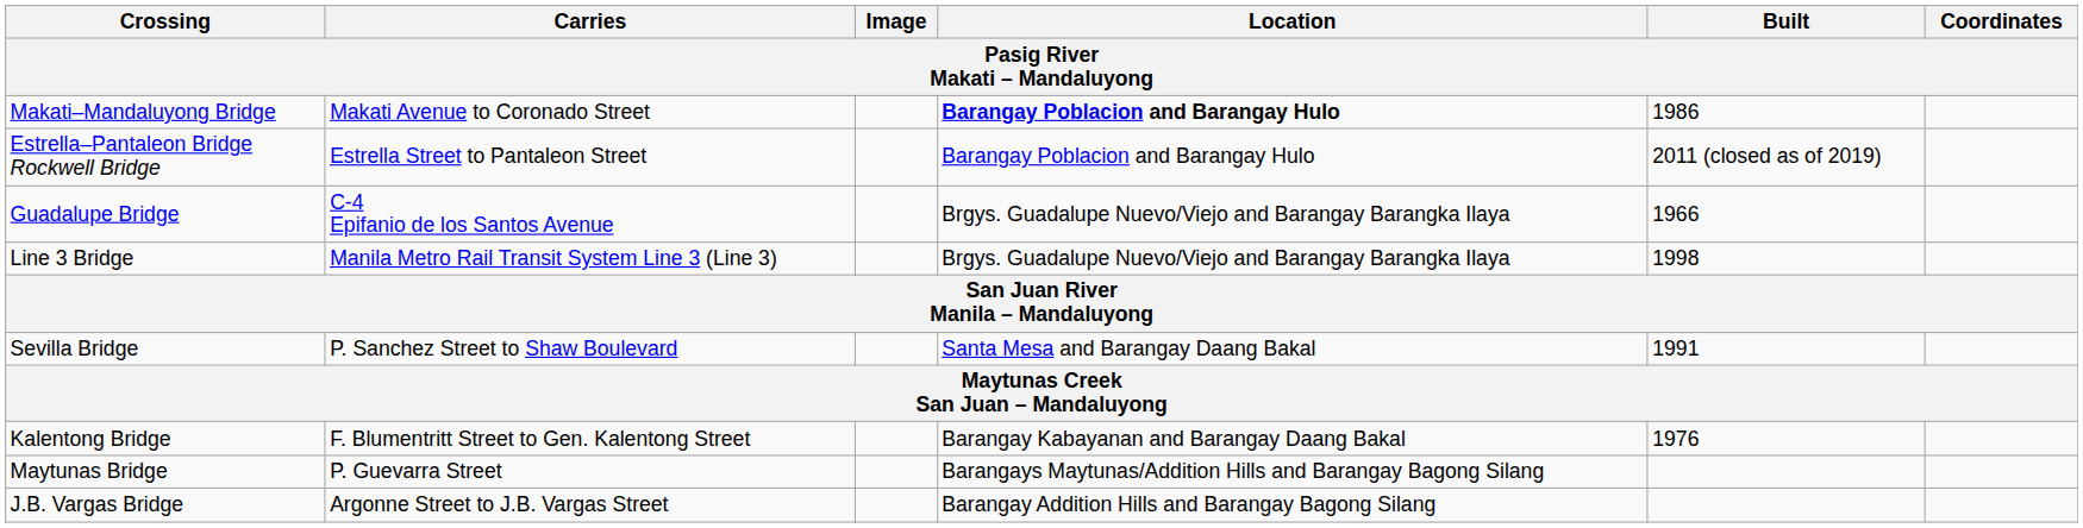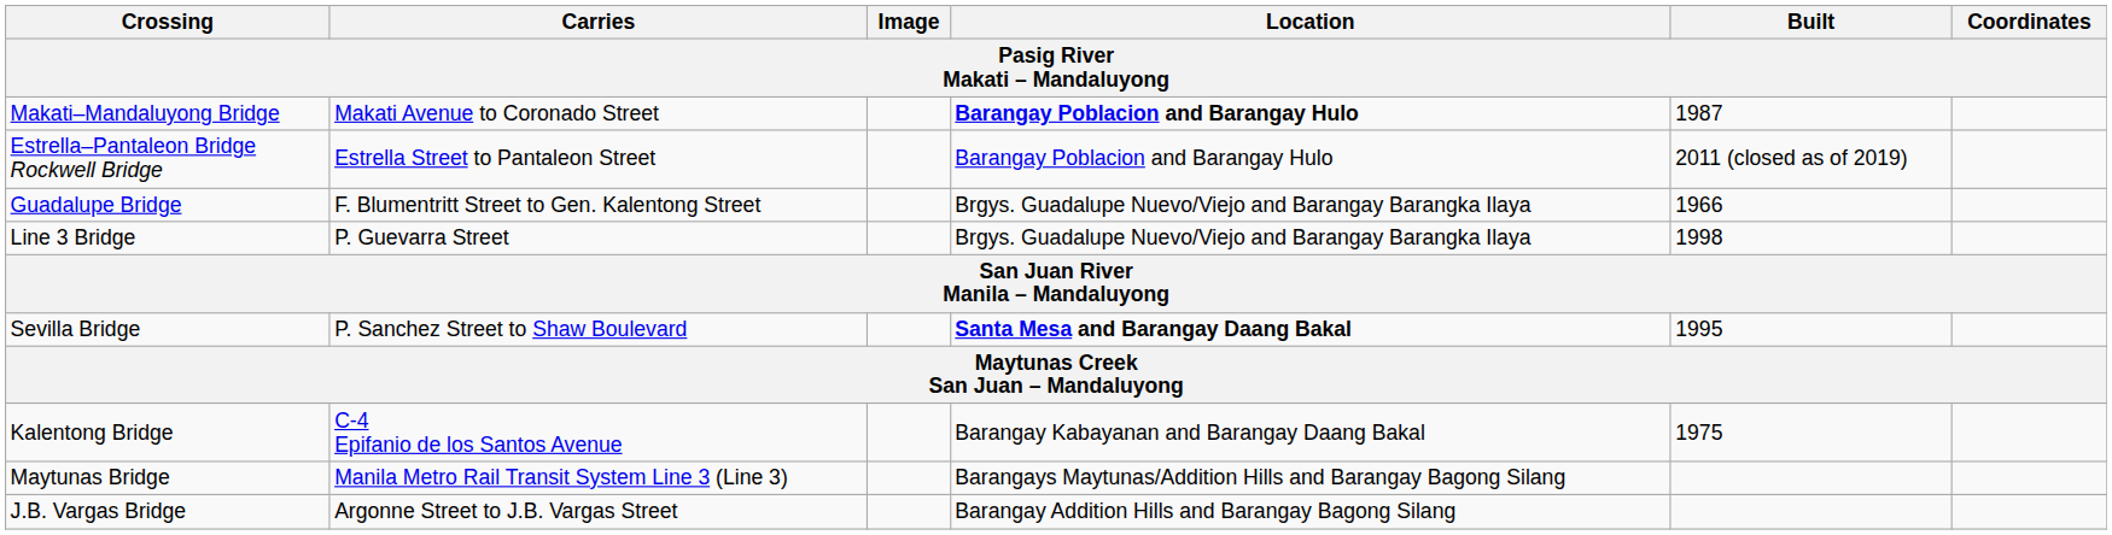Makati–Mandaluyong Bridge | Built: 1986 -> 1987
Guadalupe Bridge | Carries: C-4 Epifanio de los Santos Avenue -> F. Blumentritt Street to Gen. Kalentong Street
Line 3 Bridge | Carries: Manila Metro Rail Transit System Line 3 (Line 3) -> P. Guevarra Street
Sevilla Bridge | Location: normal -> bold
Sevilla Bridge | Built: 1991 -> 1995
Kalentong Bridge | Carries: F. Blumentritt Street to Gen. Kalentong Street -> C-4 Epifanio de los Santos Avenue
Kalentong Bridge | Built: 1976 -> 1975
Maytunas Bridge | Carries: P. Guevarra Street -> Manila Metro Rail Transit System Line 3 (Line 3)
